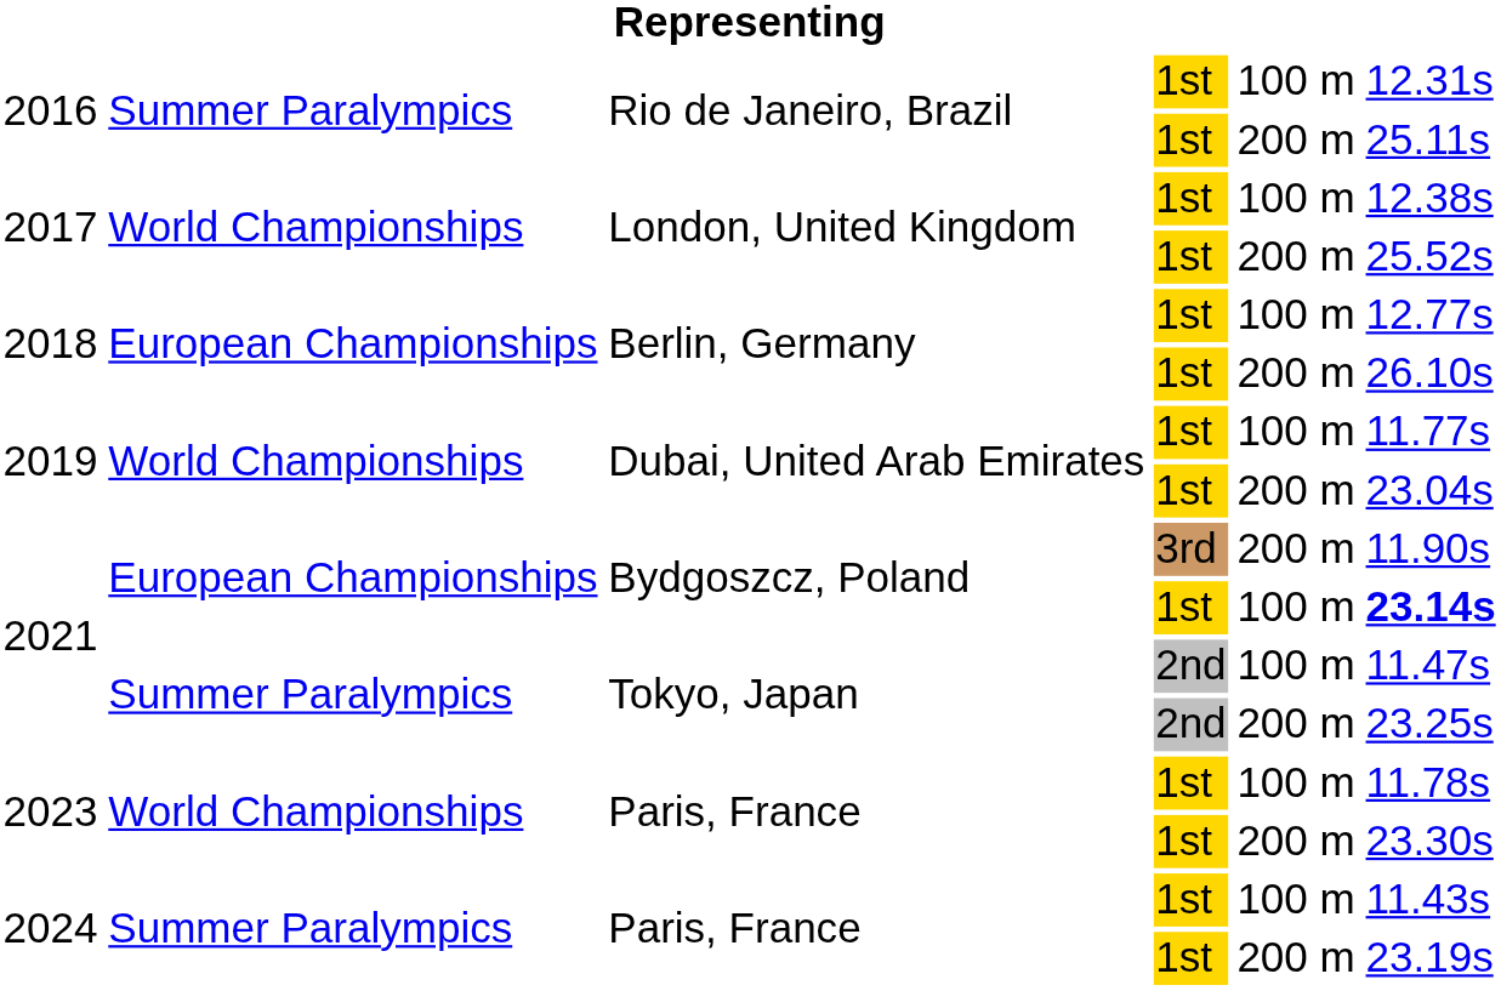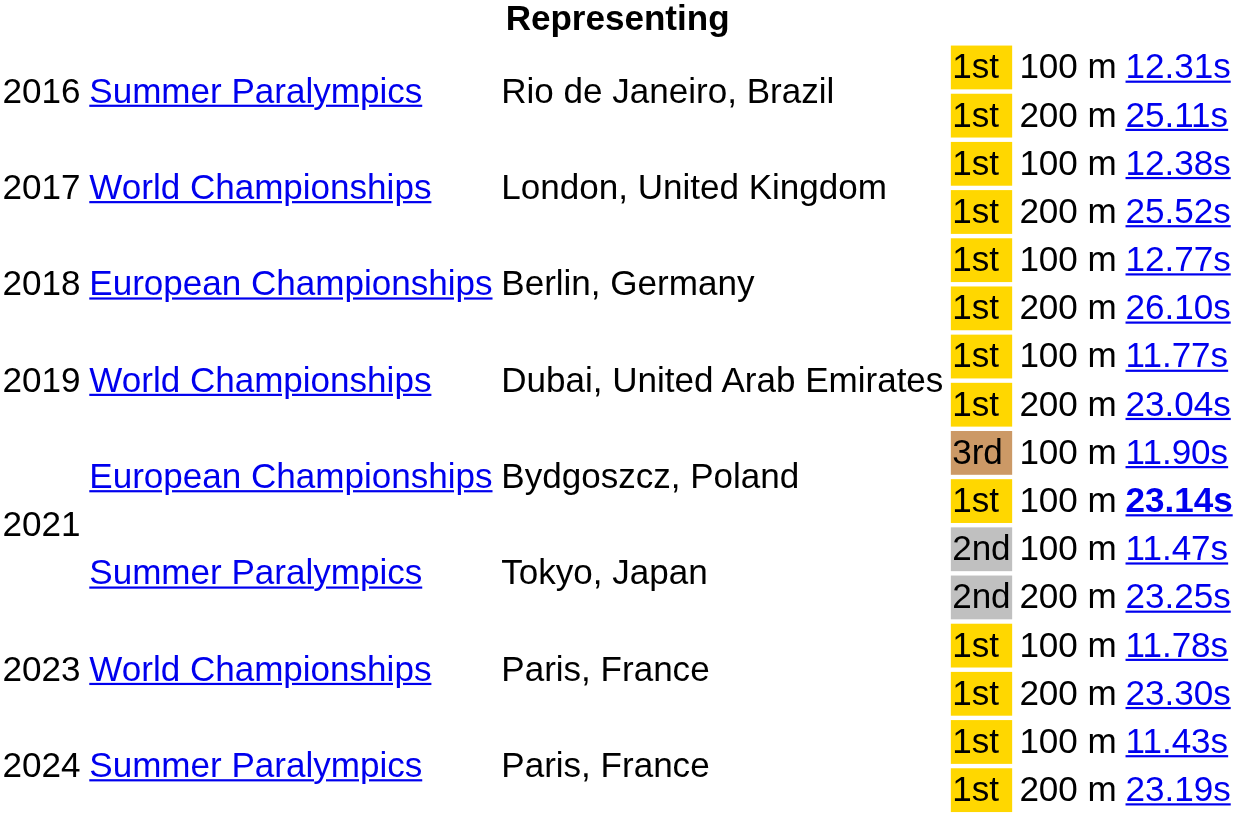2021 / 3rd | column 5: 200 m -> 100 m
